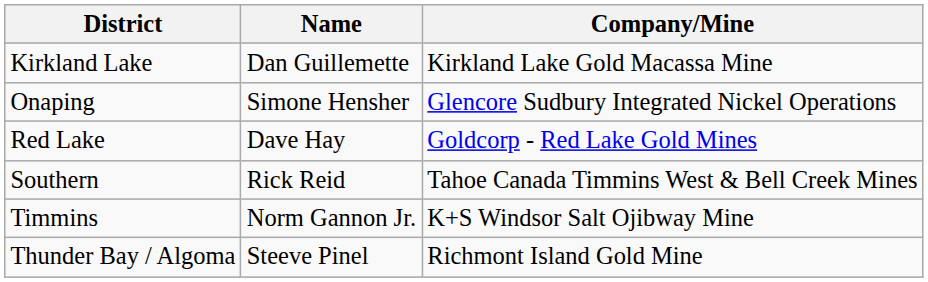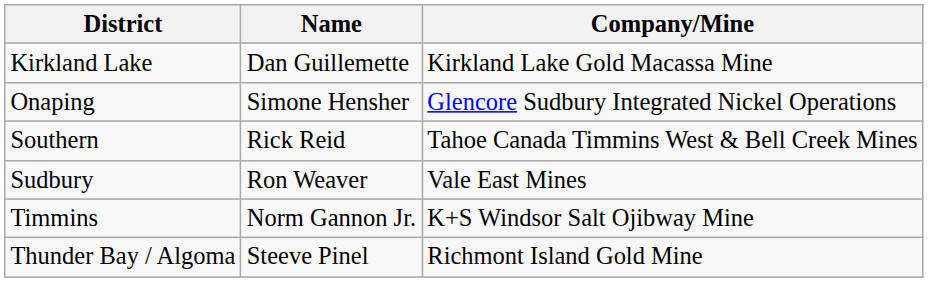- row: Red Lake | Dave Hay | Goldcorp - Red Lake Gold Mines
+ row: Sudbury | Ron Weaver | Vale East Mines
